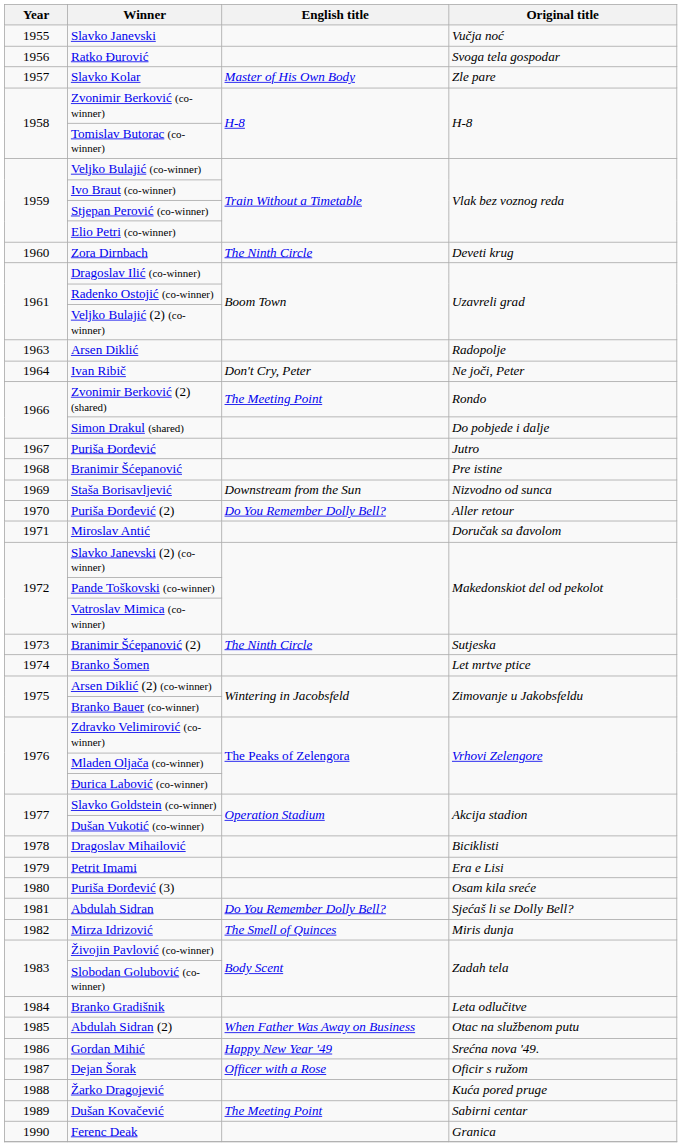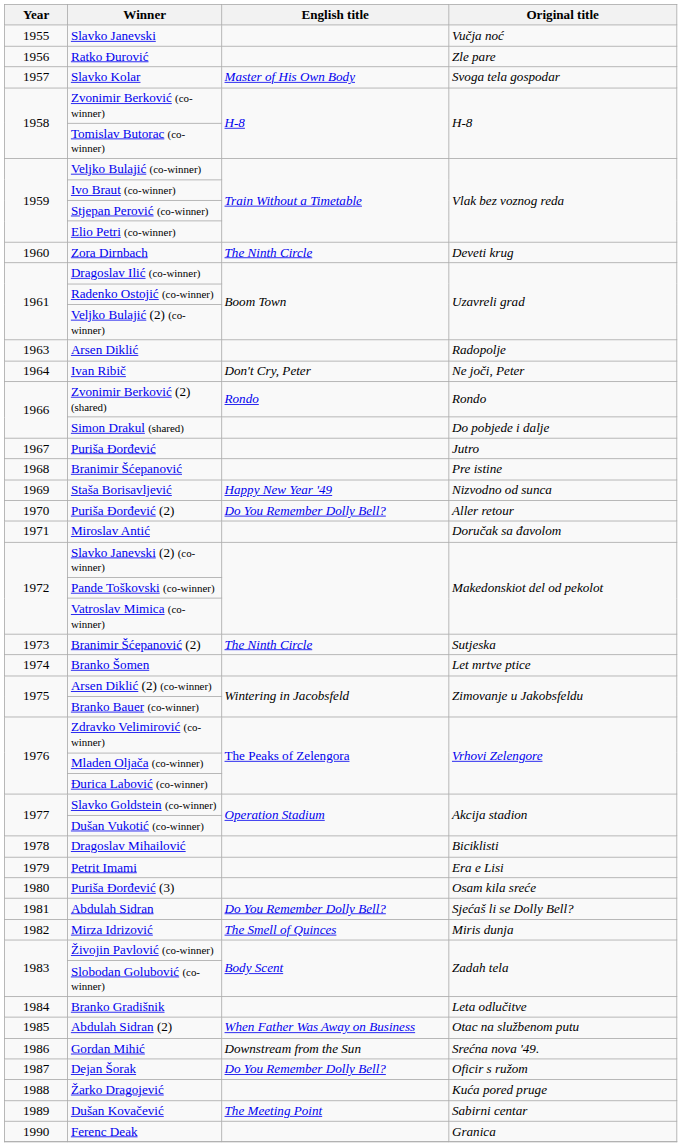Ratko Đurović | Original title: Svoga tela gospodar -> Zle pare
Slavko Kolar | Original title: Zle pare -> Svoga tela gospodar
Zvonimir Berković (2) (shared) | English title: The Meeting Point -> Rondo
Staša Borisavljević | English title: Downstream from the Sun -> Happy New Year '49
Gordan Mihić | English title: Happy New Year '49 -> Downstream from the Sun
Dejan Šorak | English title: Officer with a Rose -> Do You Remember Dolly Bell?
